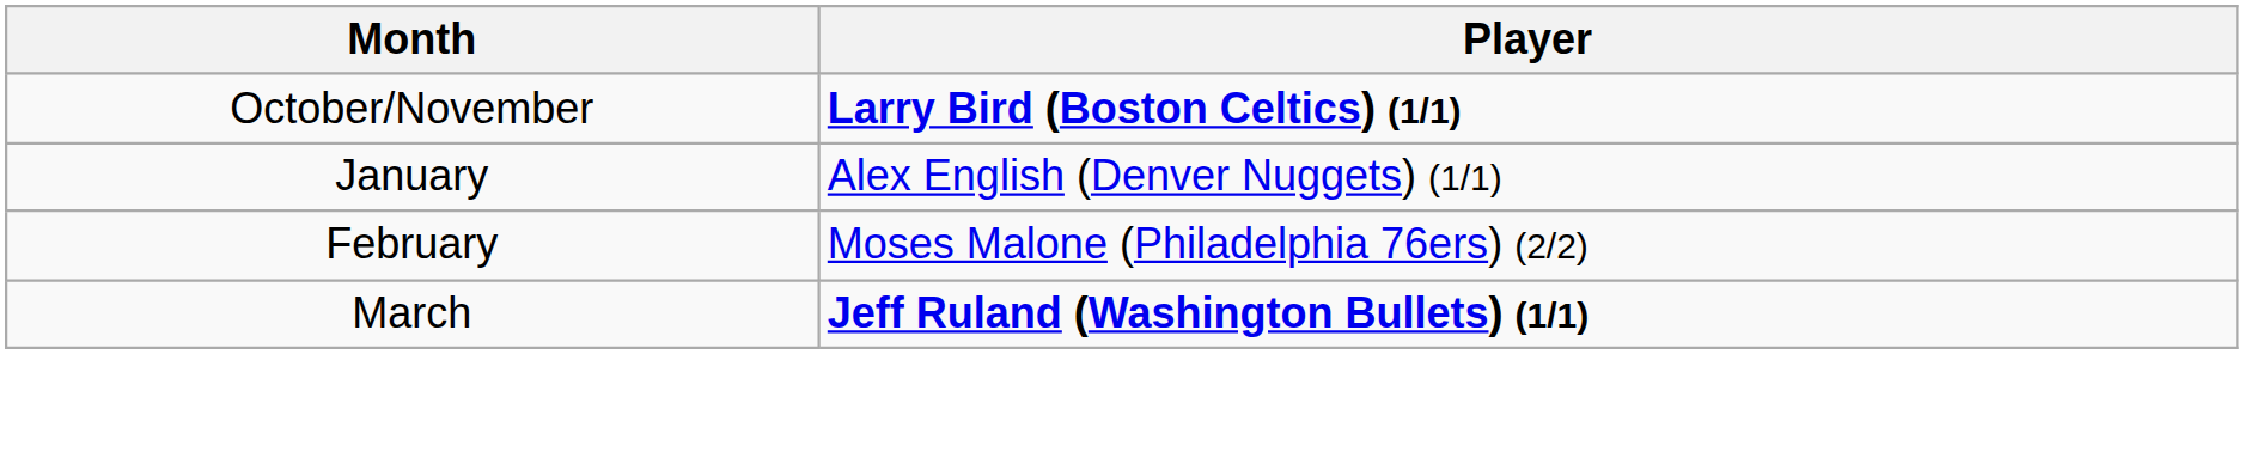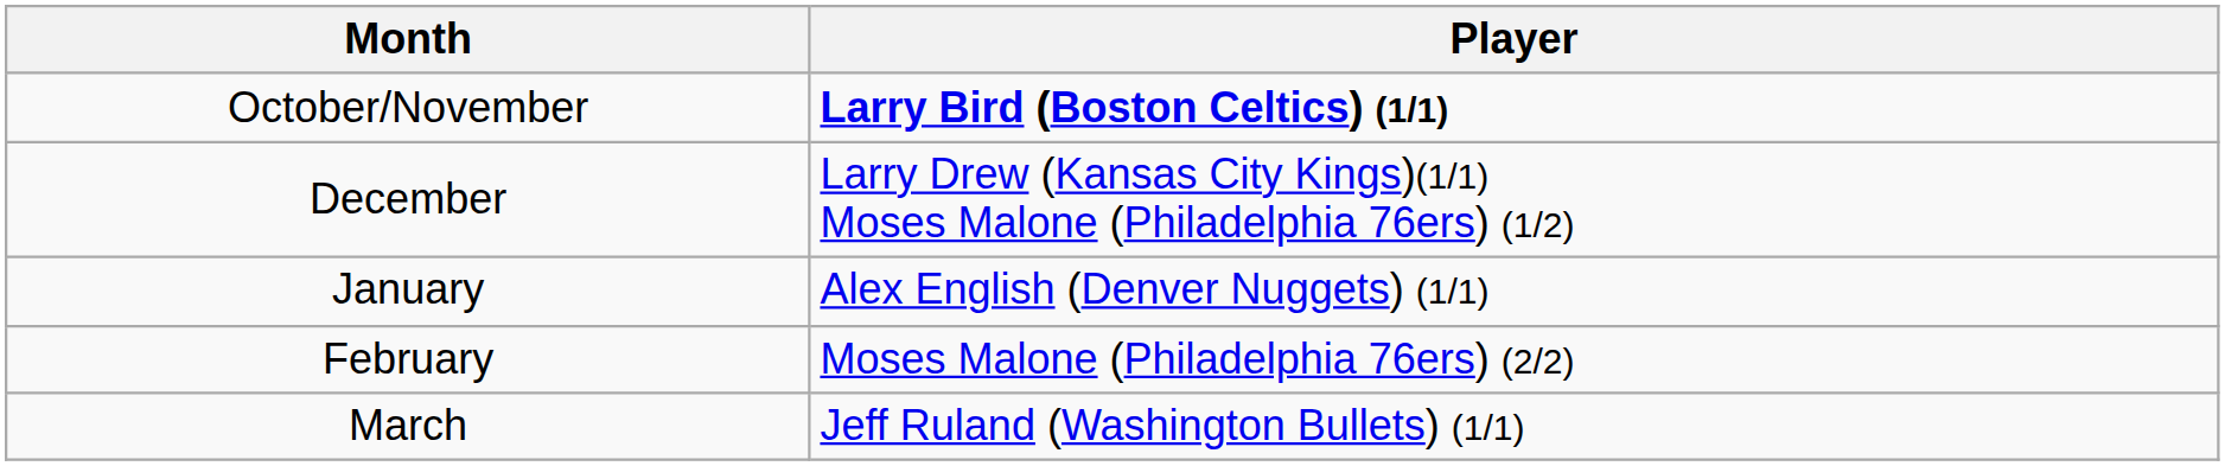+ row: December | Larry Drew (Kansas City Kings)(1/1) Moses Malone (Philadelphia 76ers) (1/2)
March | Player: bold -> normal
